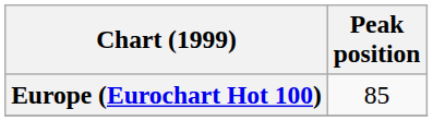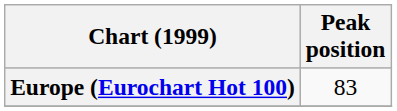Europe (Eurochart Hot 100) | Peak position: 85 -> 83
